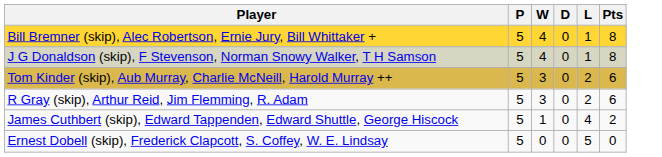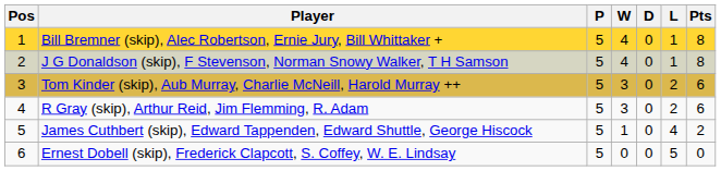+ column: Pos | 1 | 2 | 3 | 4 | 5 | 6
